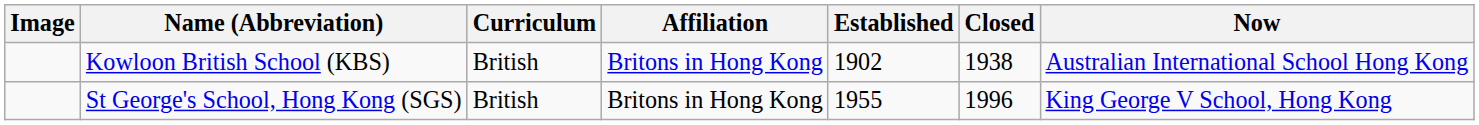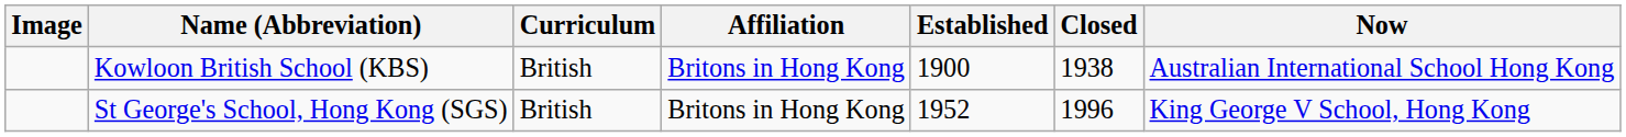Kowloon British School (KBS) | Established: 1902 -> 1900
St George's School, Hong Kong (SGS) | Established: 1955 -> 1952
